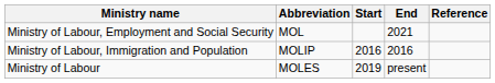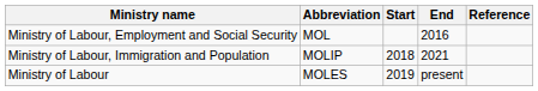Ministry of Labour, Employment and Social Security | End: 2021 -> 2016
Ministry of Labour, Immigration and Population | Start: 2016 -> 2018
Ministry of Labour, Immigration and Population | End: 2016 -> 2021
